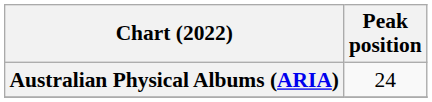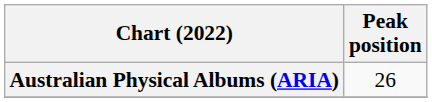Australian Physical Albums (ARIA) | Peak position: 24 -> 26
